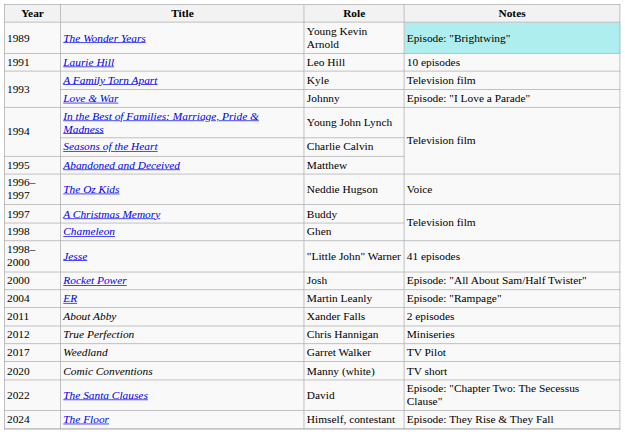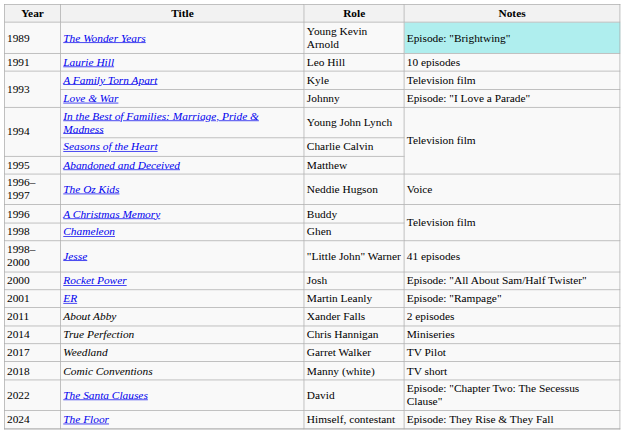A Christmas Memory | Year: 1997 -> 1996
ER | Year: 2004 -> 2001
True Perfection | Year: 2012 -> 2014
Comic Conventions | Year: 2020 -> 2018
